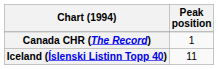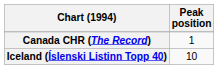Iceland (Íslenski Listinn Topp 40) | Peak position: 11 -> 10
